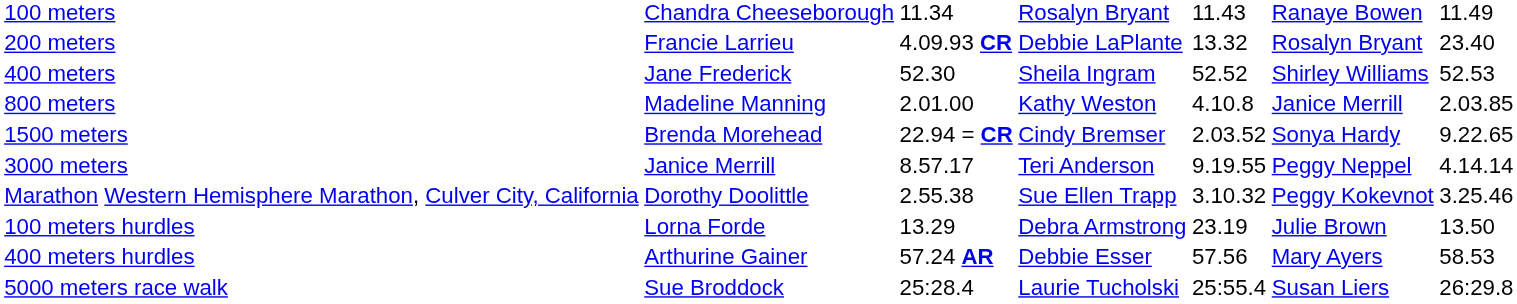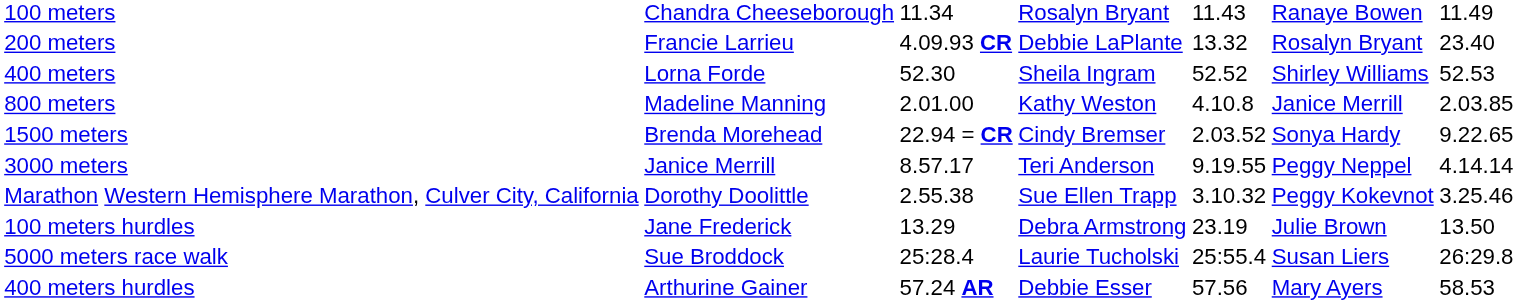400 meters | column 2: Jane Frederick -> Lorna Forde
100 meters hurdles | column 2: Lorna Forde -> Jane Frederick
rows swapped: 400 meters hurdles <-> 5000 meters race walk
